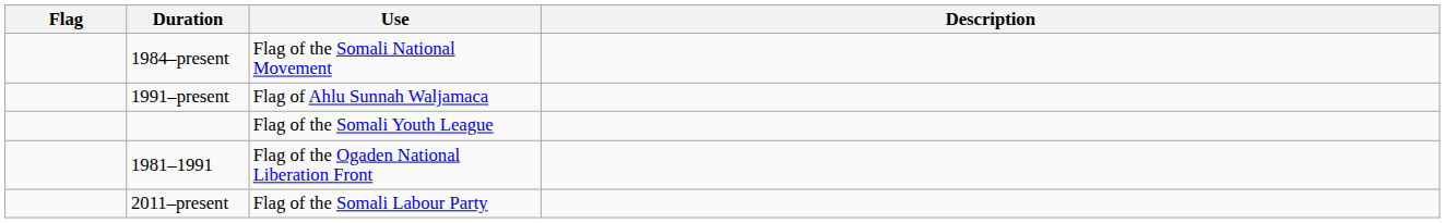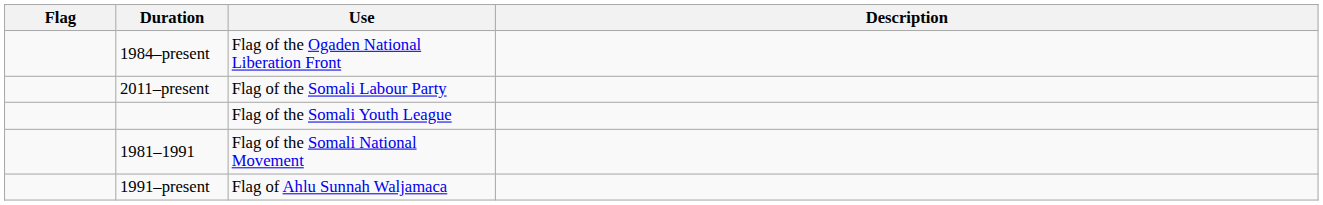1984–present | Use: Flag of the Somali National Movement -> Flag of the Ogaden National Liberation Front
rows swapped: 2011–present <-> 1991–present
1981–1991 | Use: Flag of the Ogaden National Liberation Front -> Flag of the Somali National Movement
